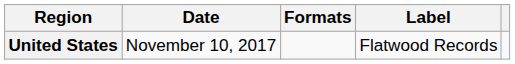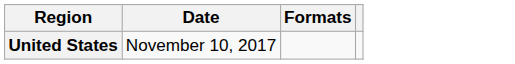- column: Label | Flatwood Records
